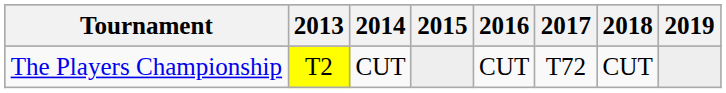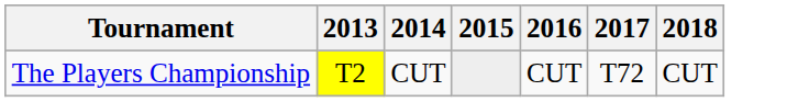- column: 2019
